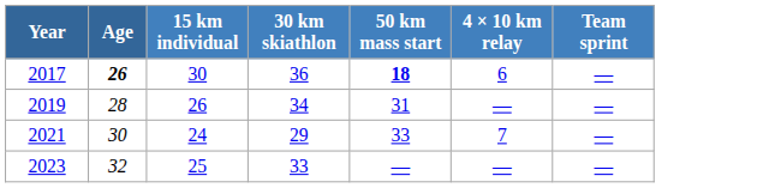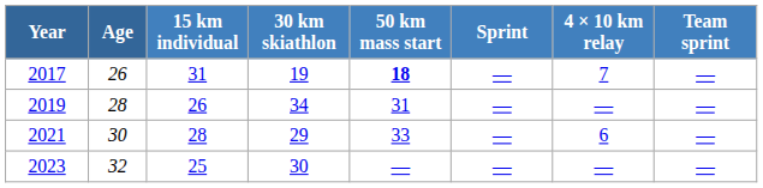+ column: Sprint | — | — | — | —
2017 | Age: bold -> normal
2017 | 15 km individual: 30 -> 31
2017 | 30 km skiathlon: 36 -> 19
2017 | 4 × 10 km relay: 6 -> 7
2021 | 15 km individual: 24 -> 28
2021 | 4 × 10 km relay: 7 -> 6
2023 | 30 km skiathlon: 33 -> 30
